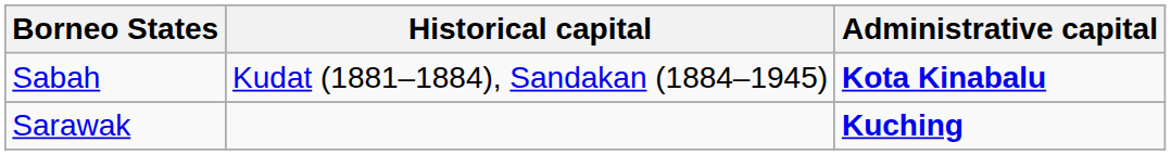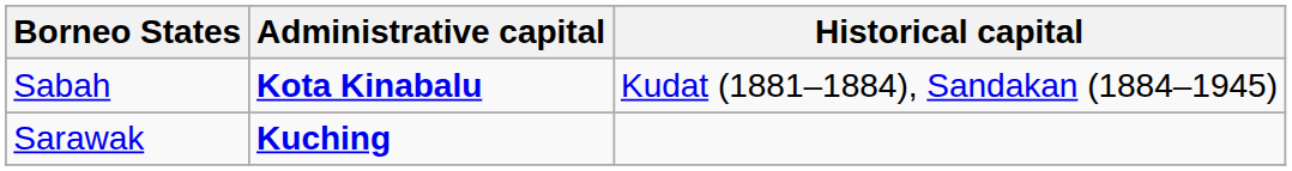columns swapped: Administrative capital <-> Historical capital
